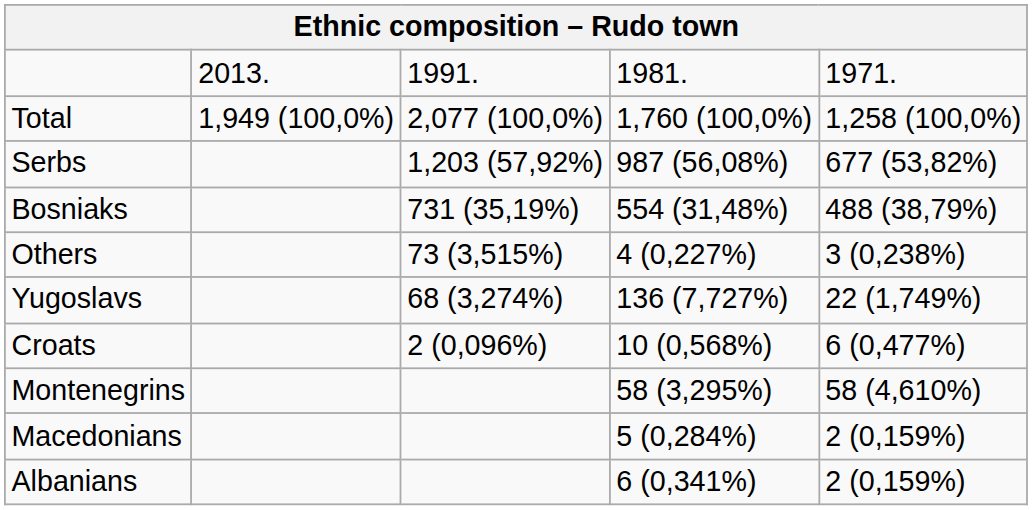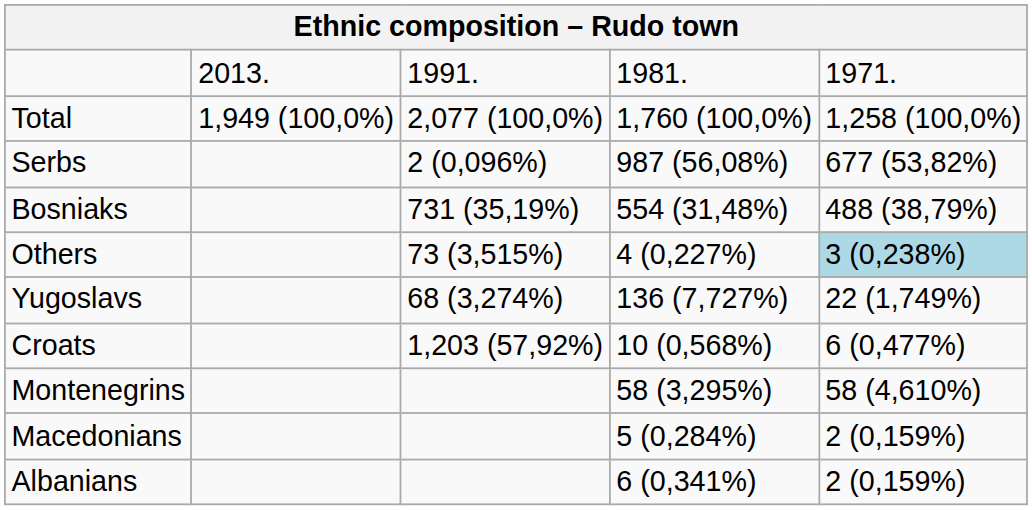Serbs | column 3: 1,203 (57,92%) -> 2 (0,096%)
Others | column 5: no background -> lightblue background
Croats | column 3: 2 (0,096%) -> 1,203 (57,92%)
